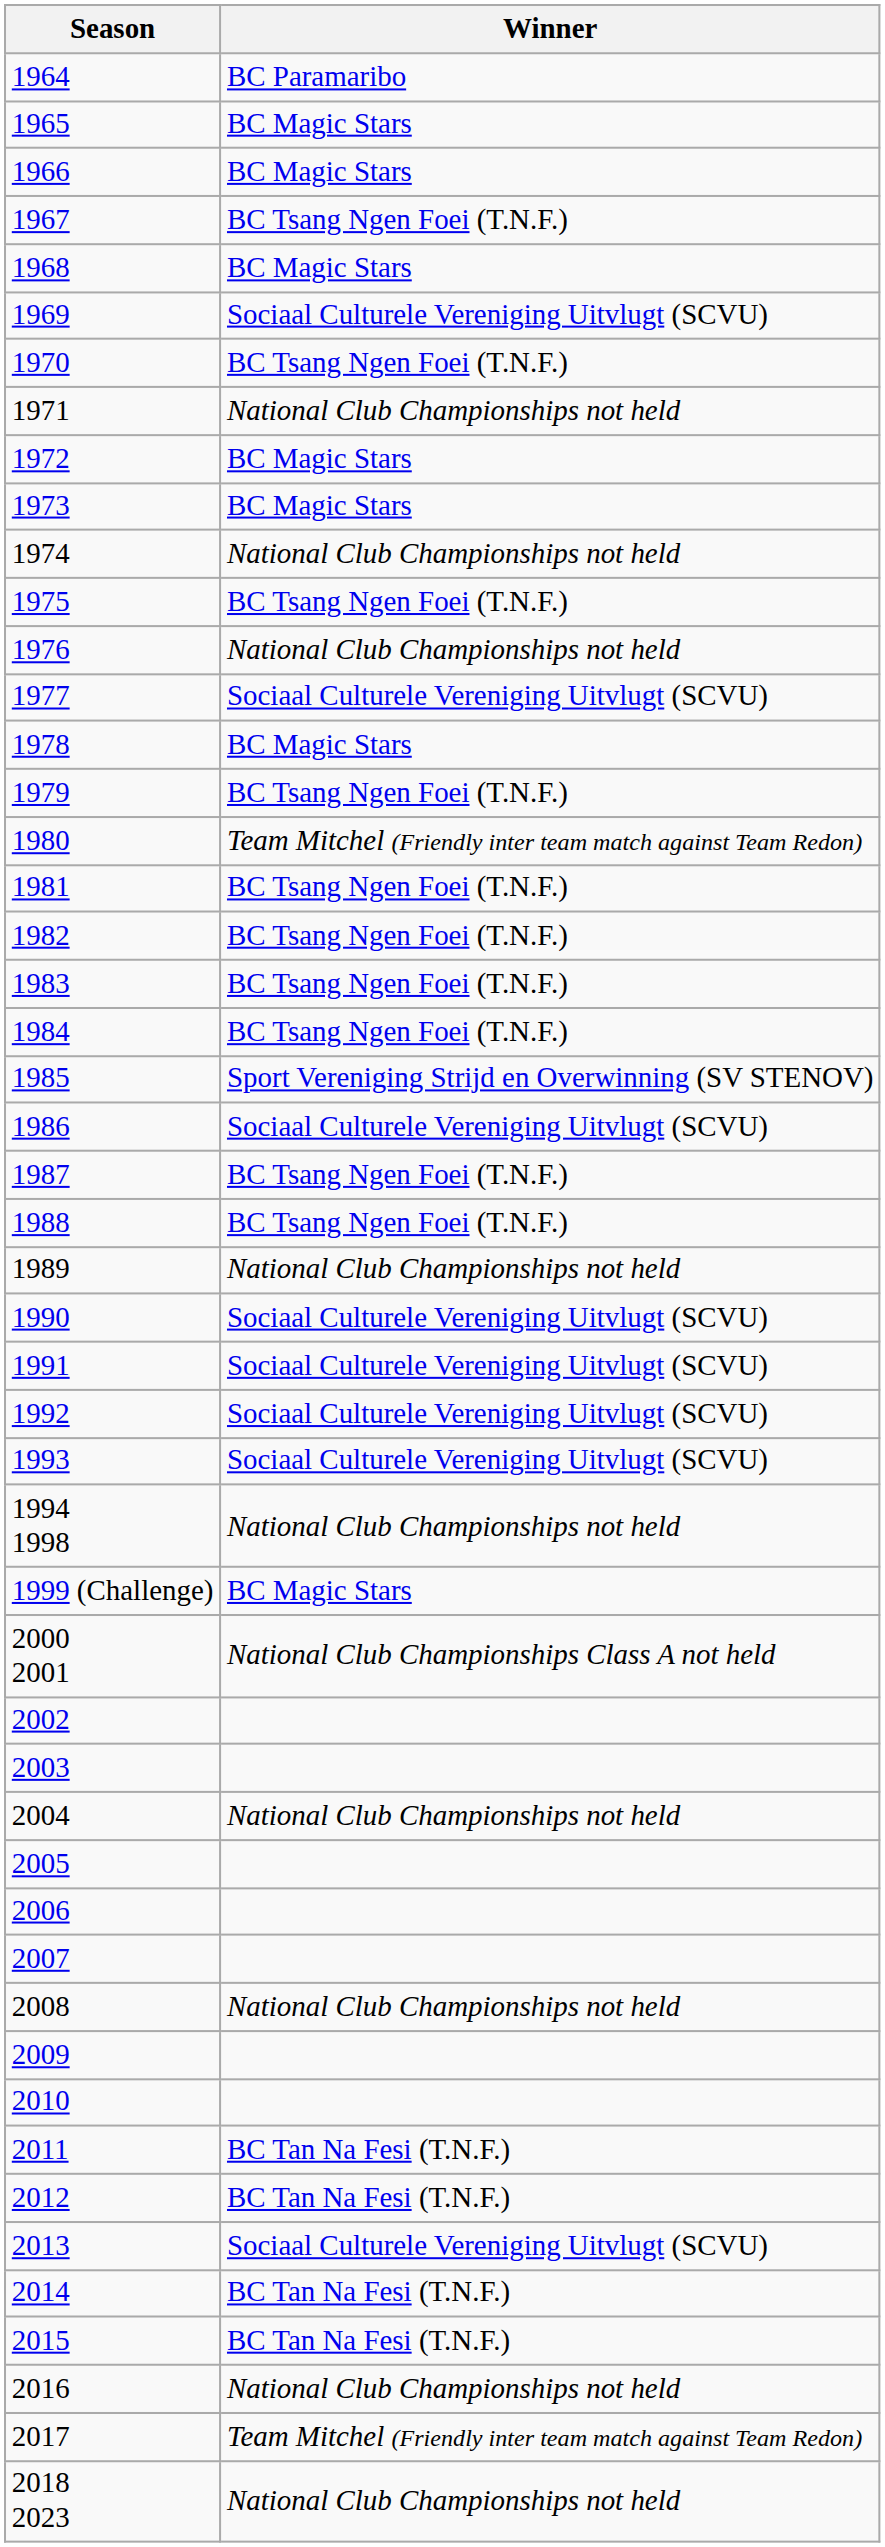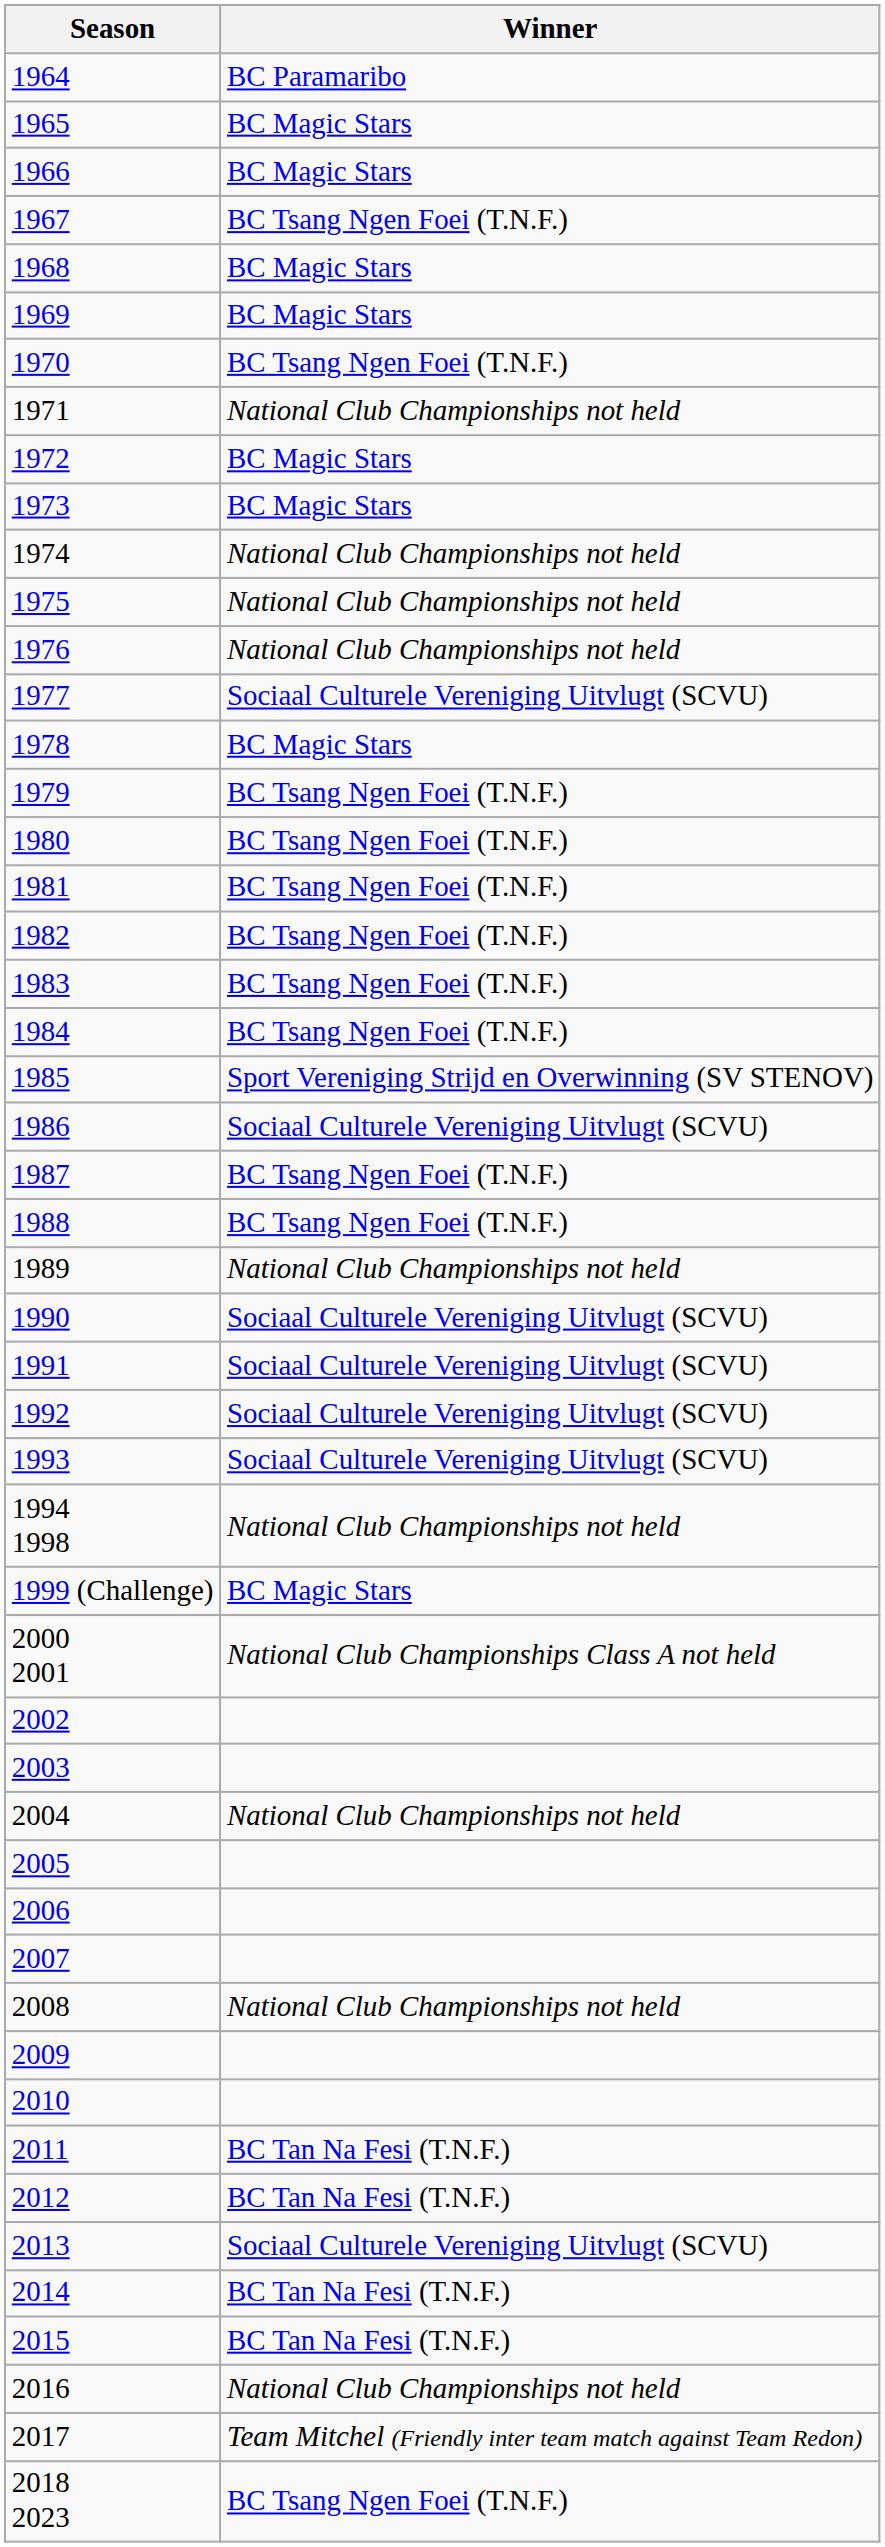1969 | Winner: Sociaal Culturele Vereniging Uitvlugt (SCVU) -> BC Magic Stars
1975 | Winner: BC Tsang Ngen Foei (T.N.F.) -> National Club Championships not held
1980 | Winner: Team Mitchel (Friendly inter team match against Team Redon) -> BC Tsang Ngen Foei (T.N.F.)
2018 2023 | Winner: National Club Championships not held -> BC Tsang Ngen Foei (T.N.F.)
